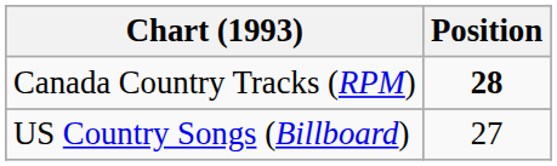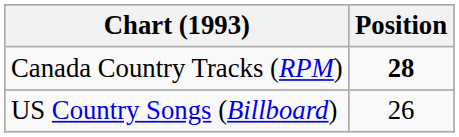US Country Songs (Billboard) | Position: 27 -> 26
